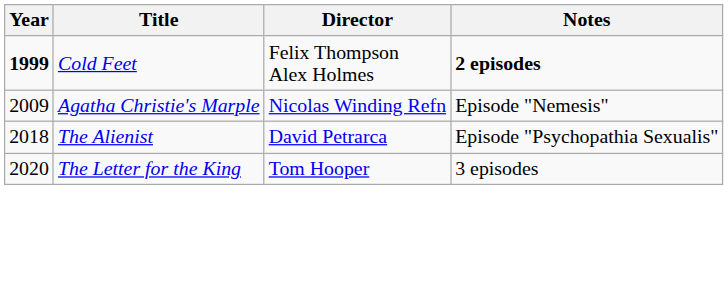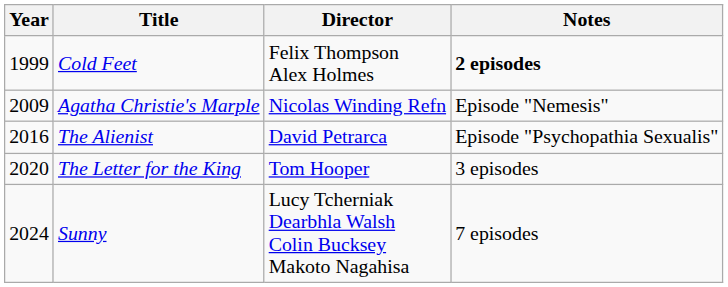Cold Feet | Year: bold -> normal
The Alienist | Year: 2018 -> 2016
+ row: 2024 | Sunny | Lucy Tcherniak Dearbhla Walsh Colin Bucksey Makoto Nagahisa | 7 episodes
